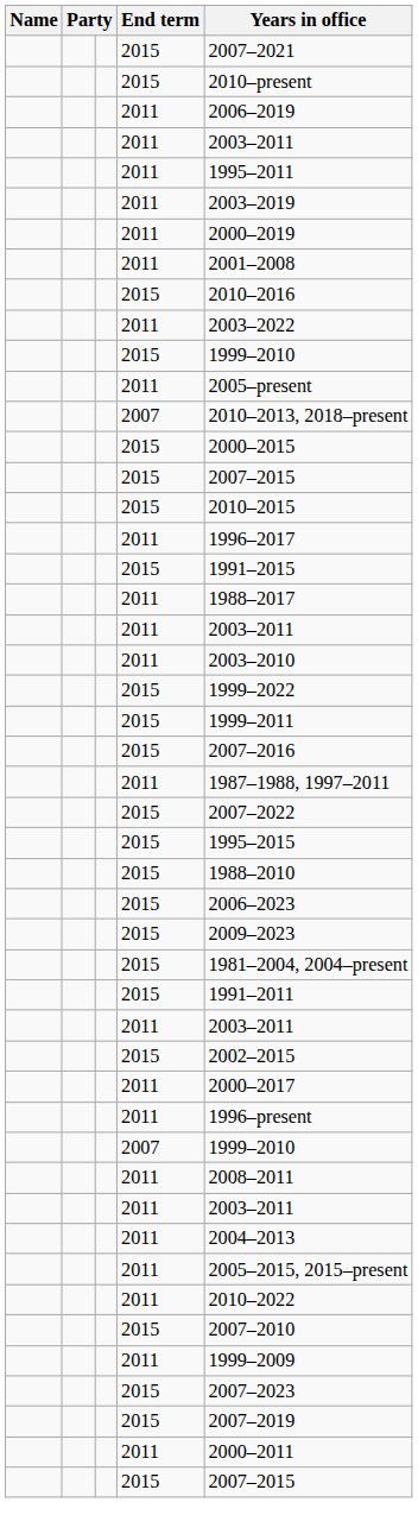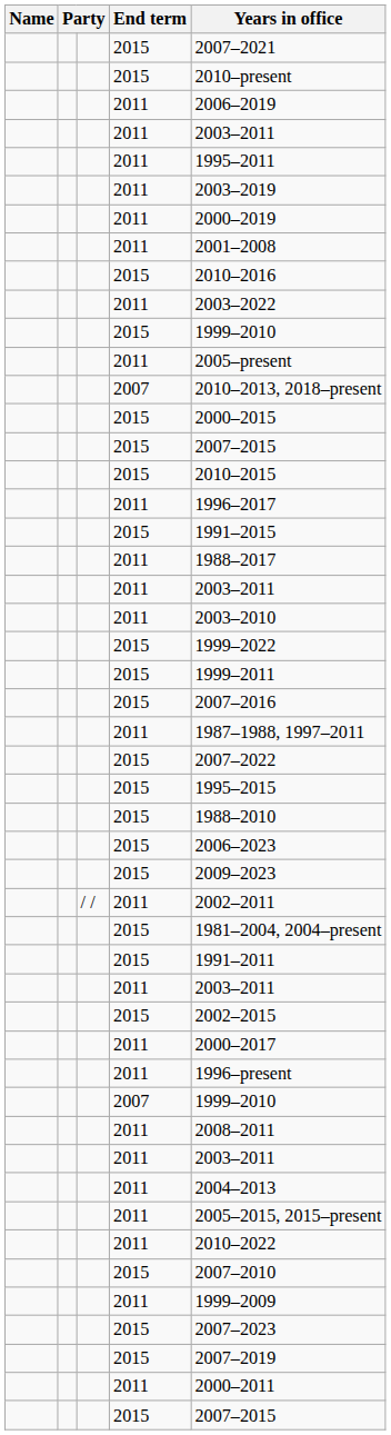+ row: / / | 2011 | 2002–2011
